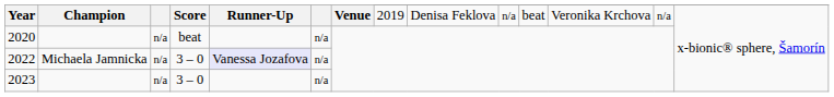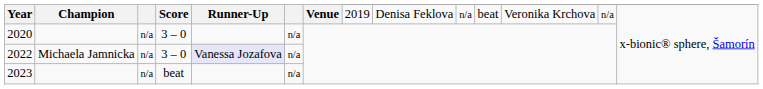2020 | Score: beat -> 3 – 0
2023 | Score: 3 – 0 -> beat
